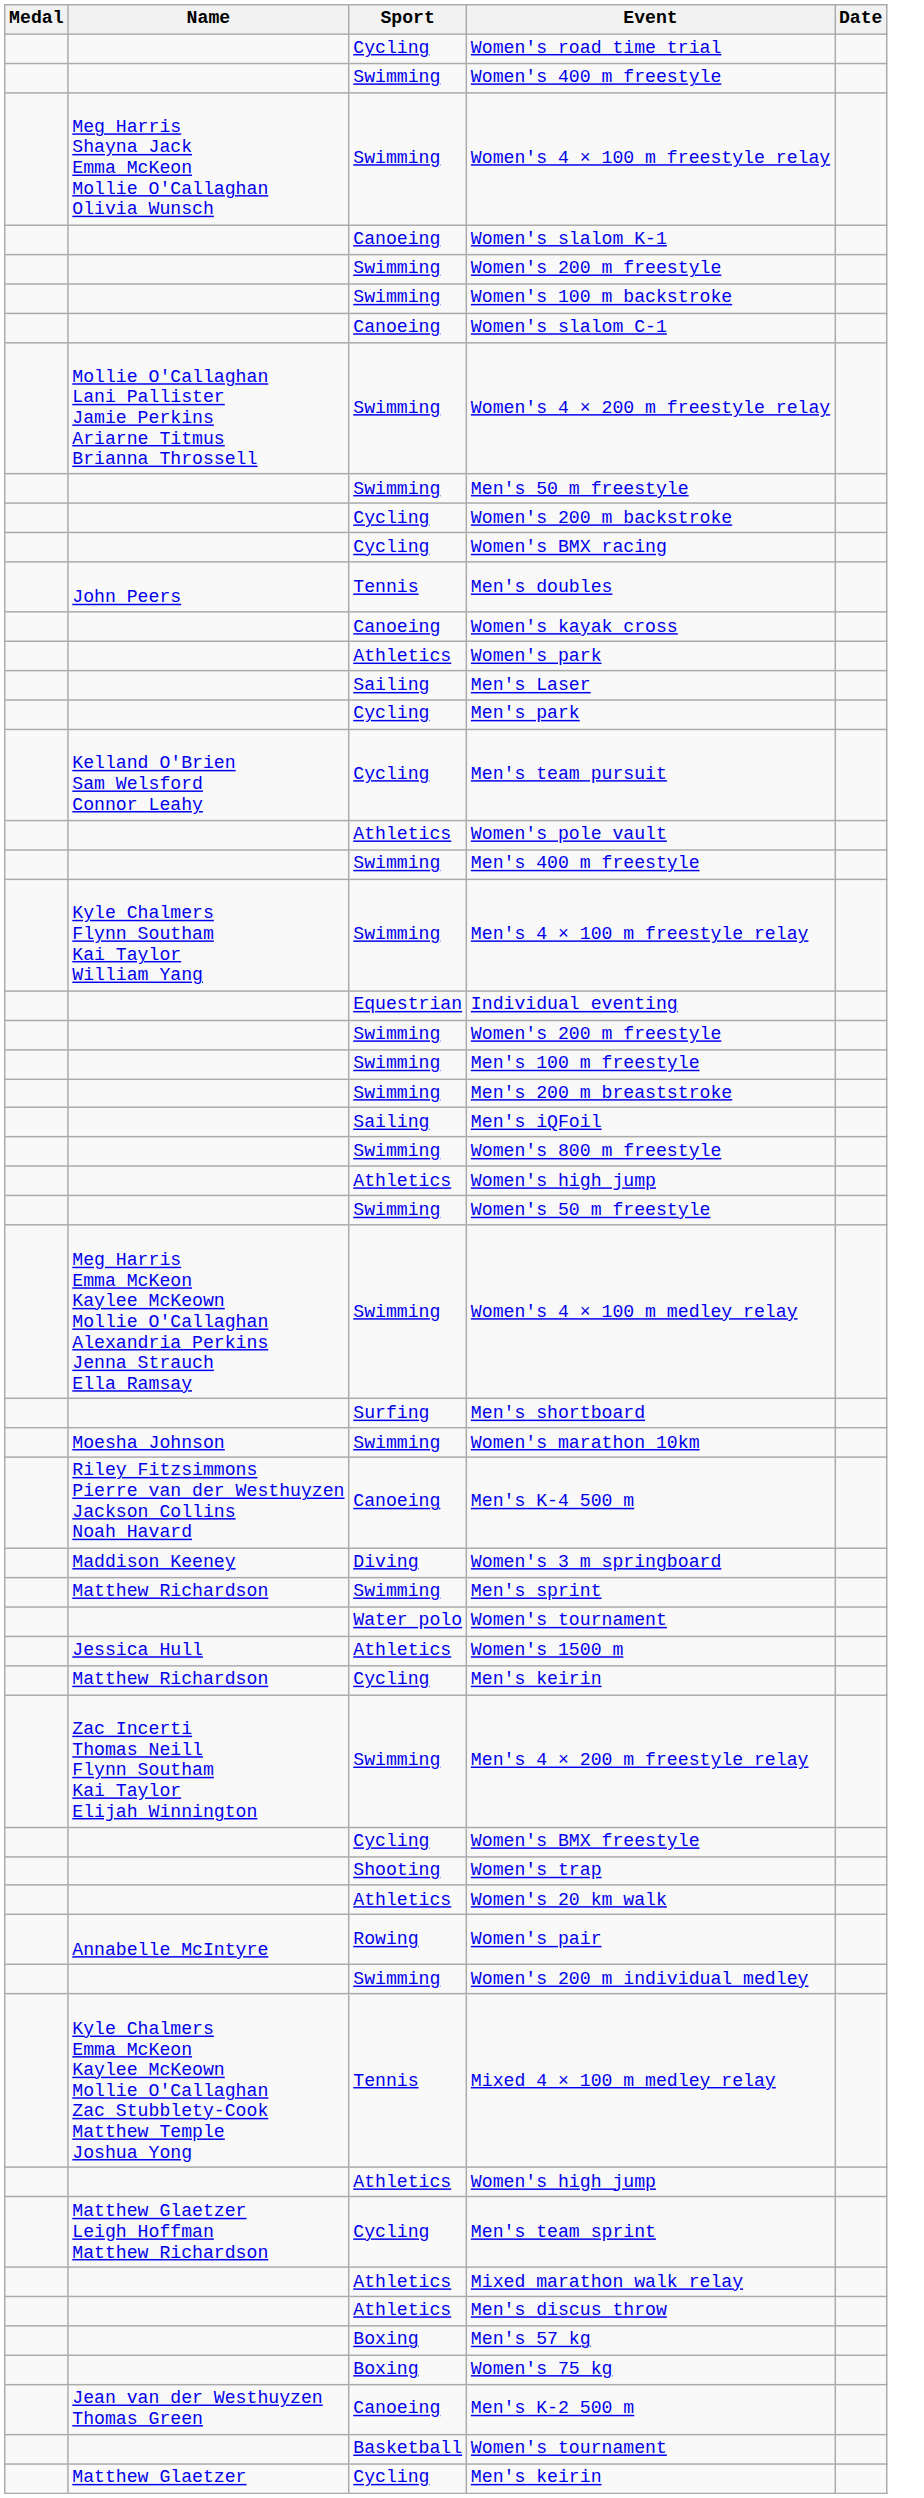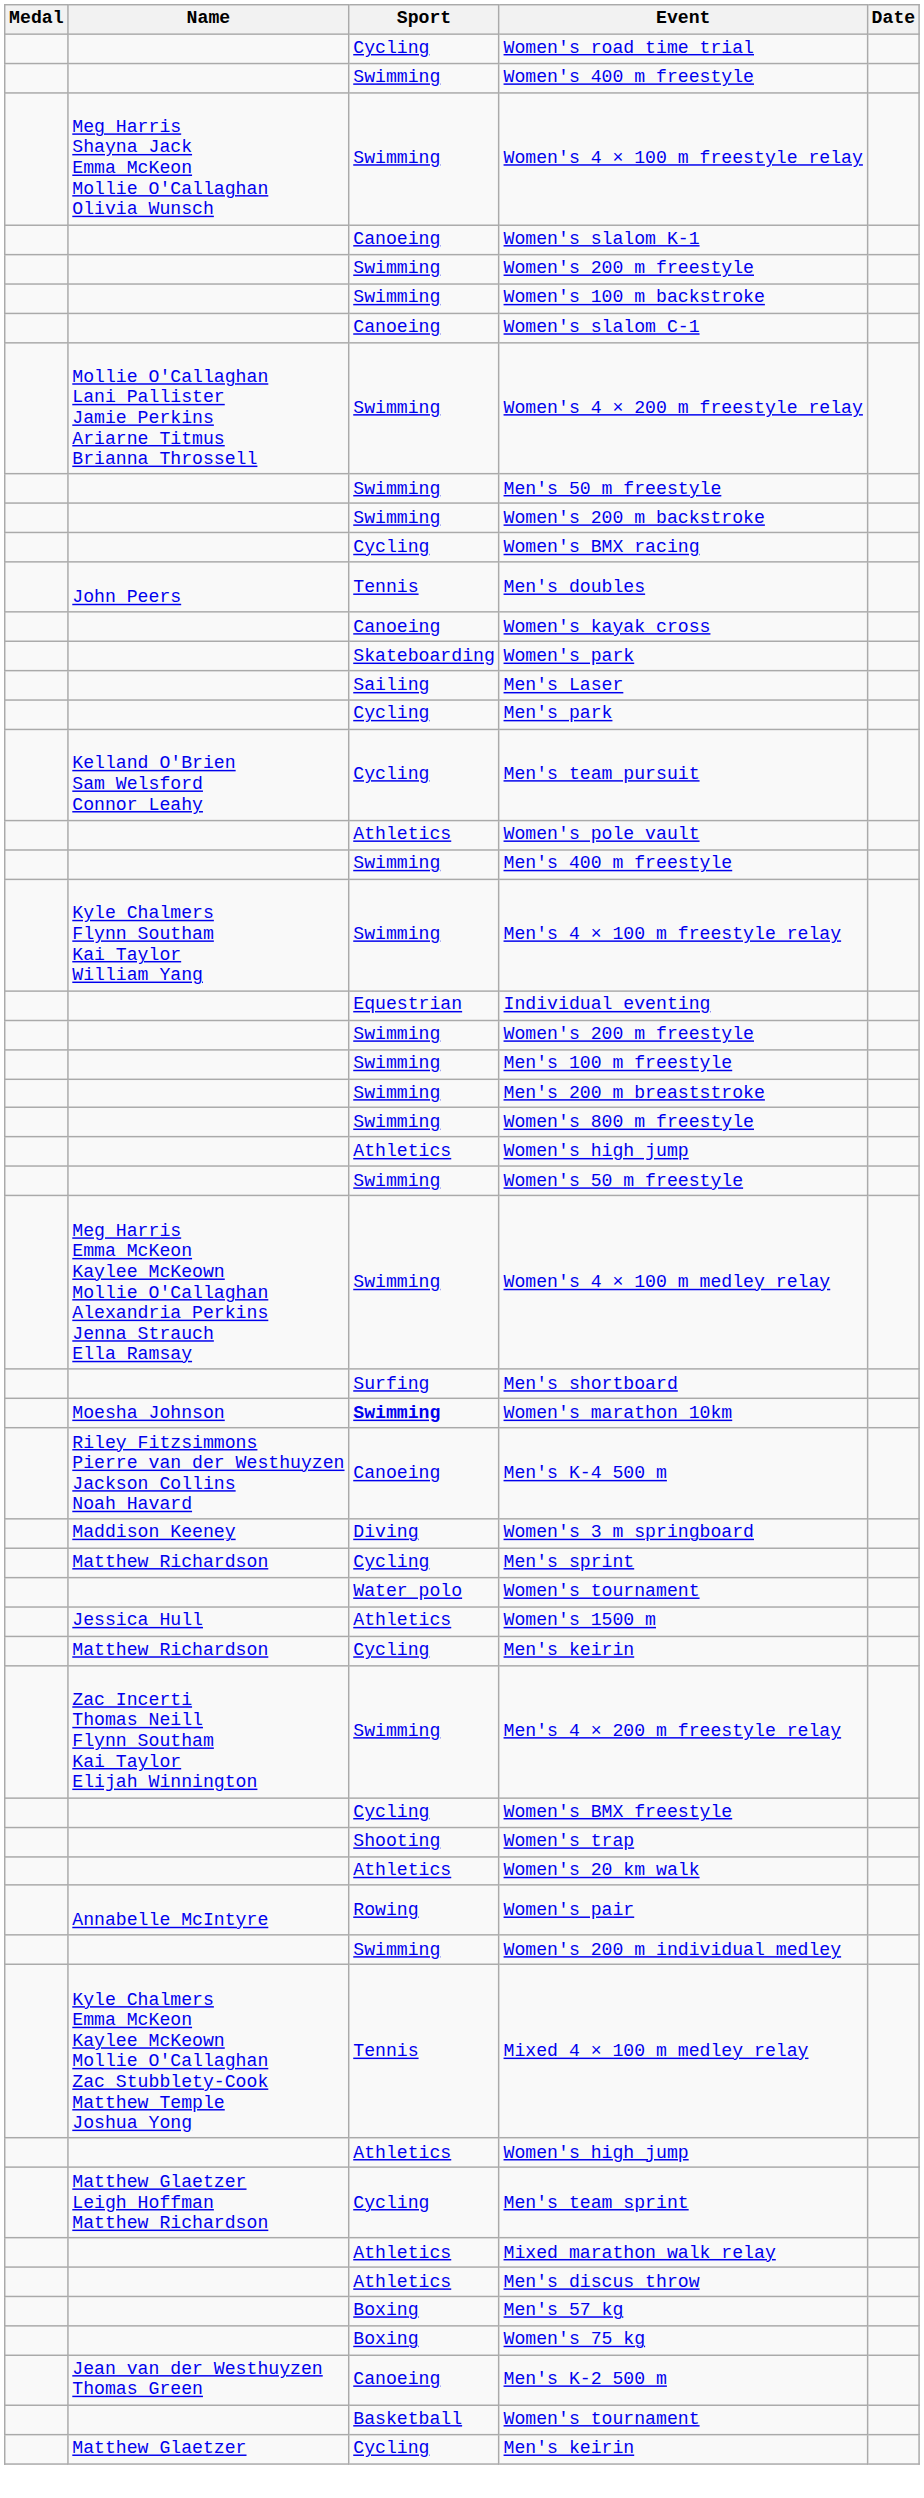Women's 200 m backstroke | Sport: Cycling -> Swimming
Women's park | Sport: Athletics -> Skateboarding
- row: Sailing | Men's iQFoil
Women's marathon 10km | Sport: normal -> bold
Men's sprint | Sport: Swimming -> Cycling
